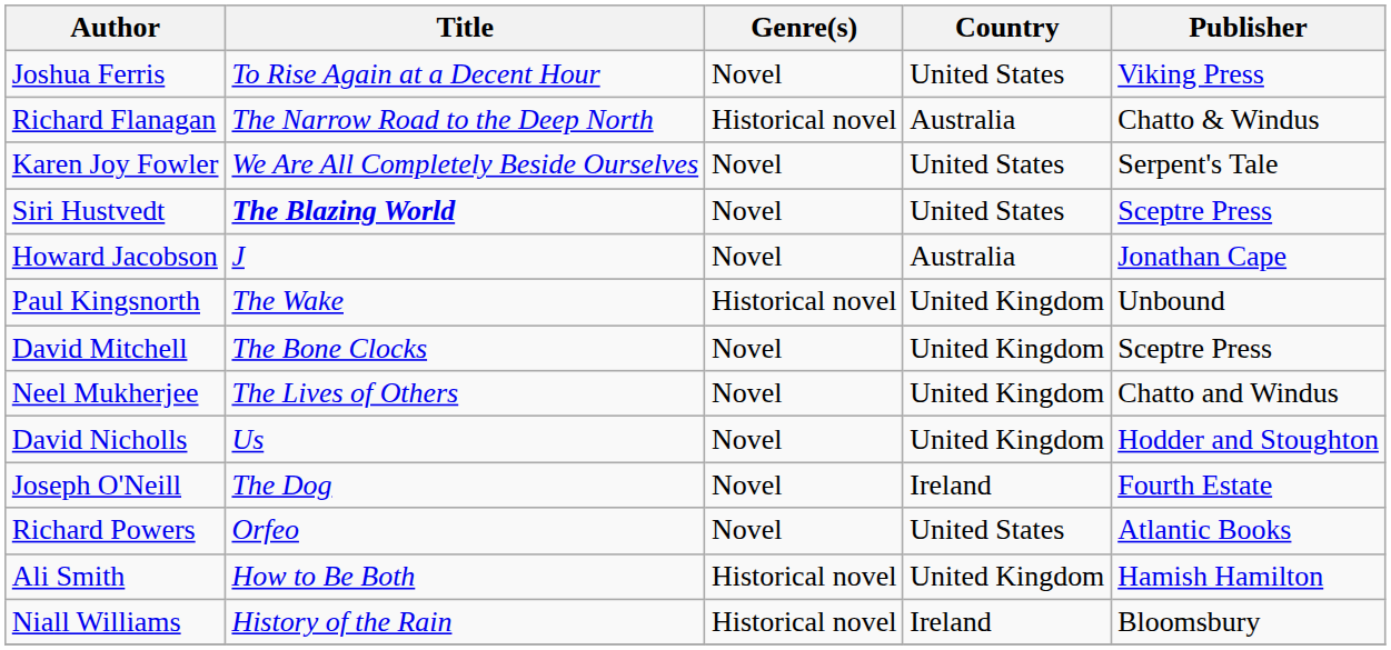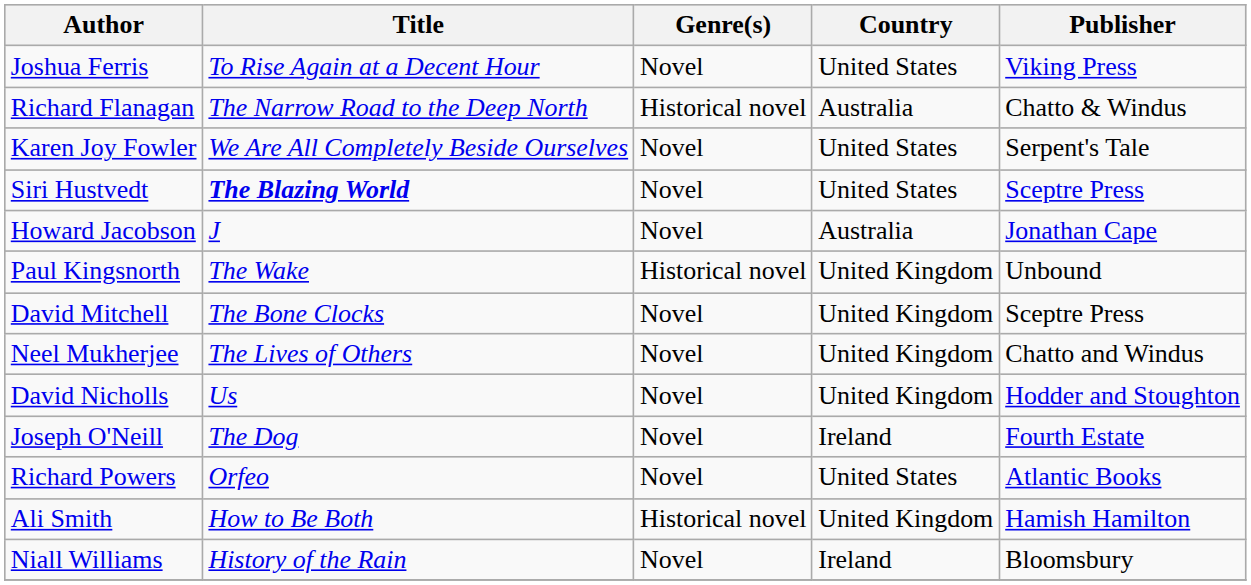Niall Williams | Genre(s): Historical novel -> Novel
